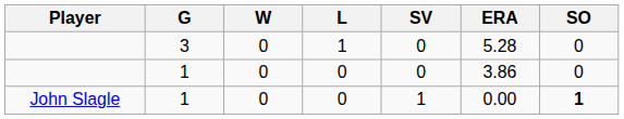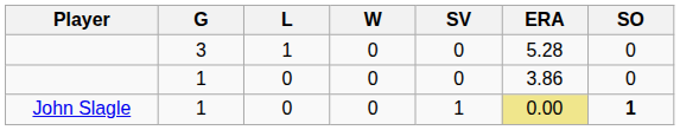columns swapped: W <-> L
John Slagle | ERA: no background -> khaki background
